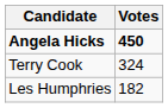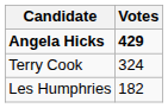Angela Hicks | Votes: 450 -> 429
